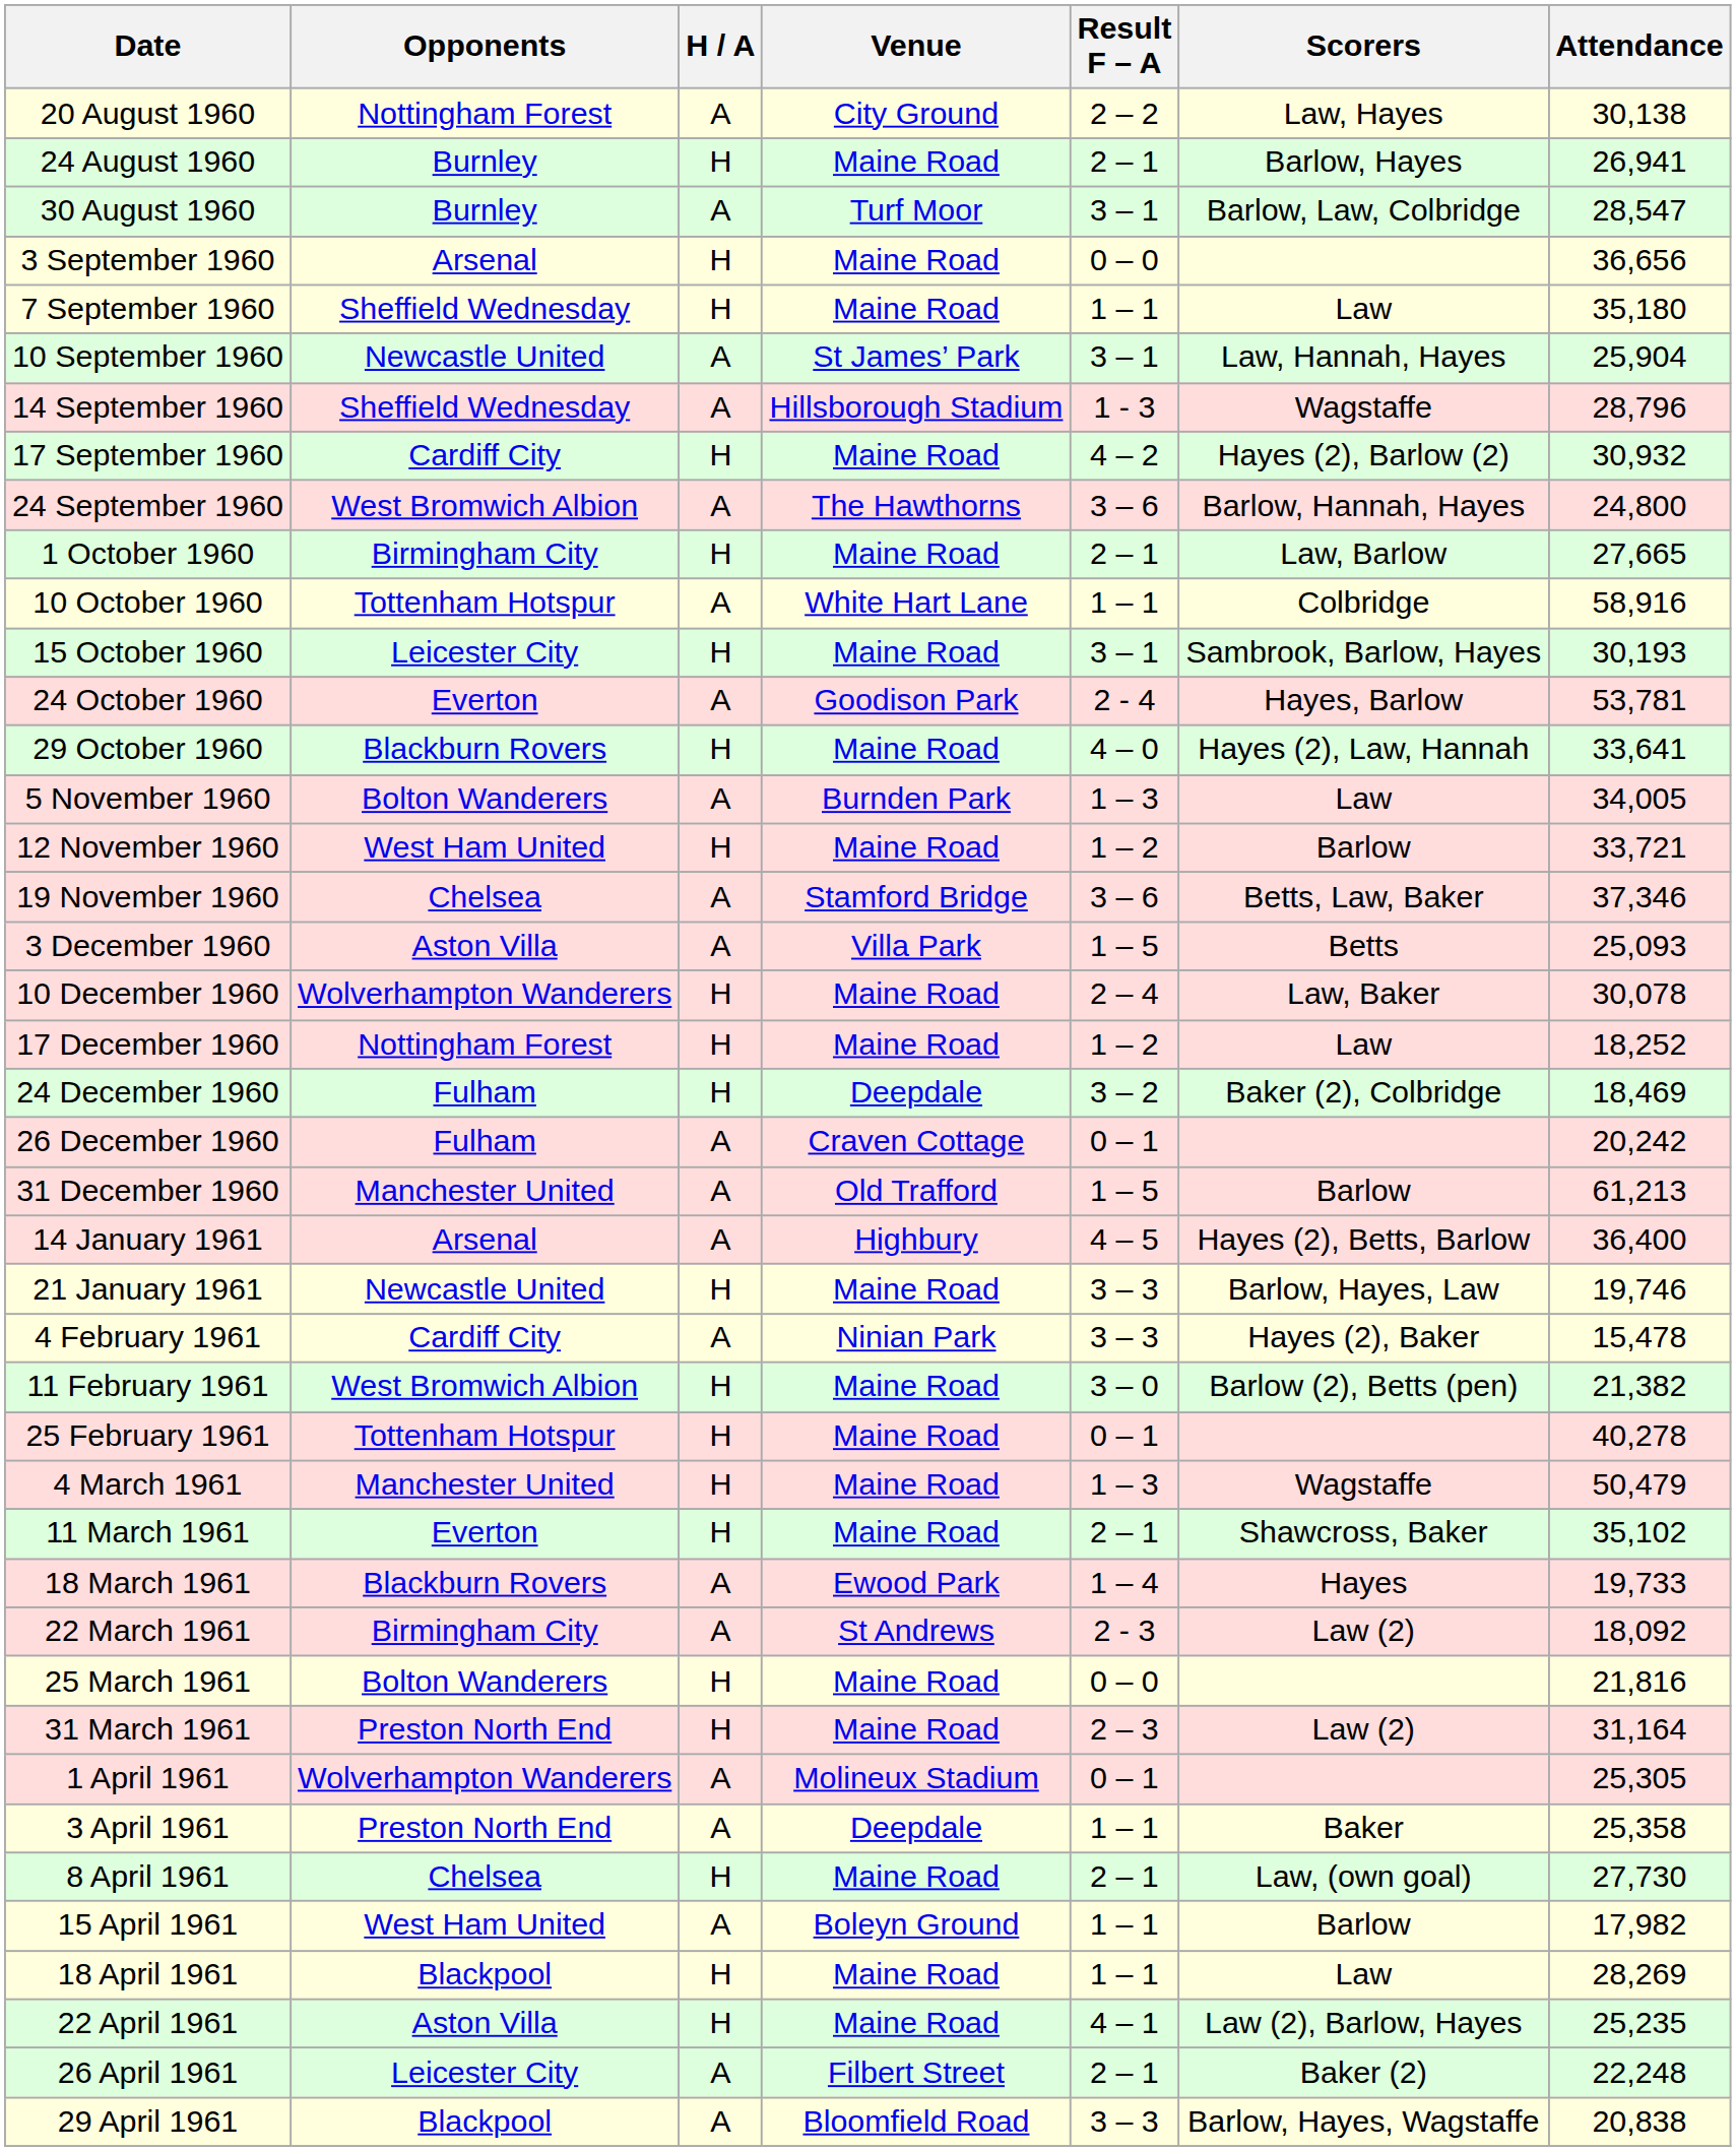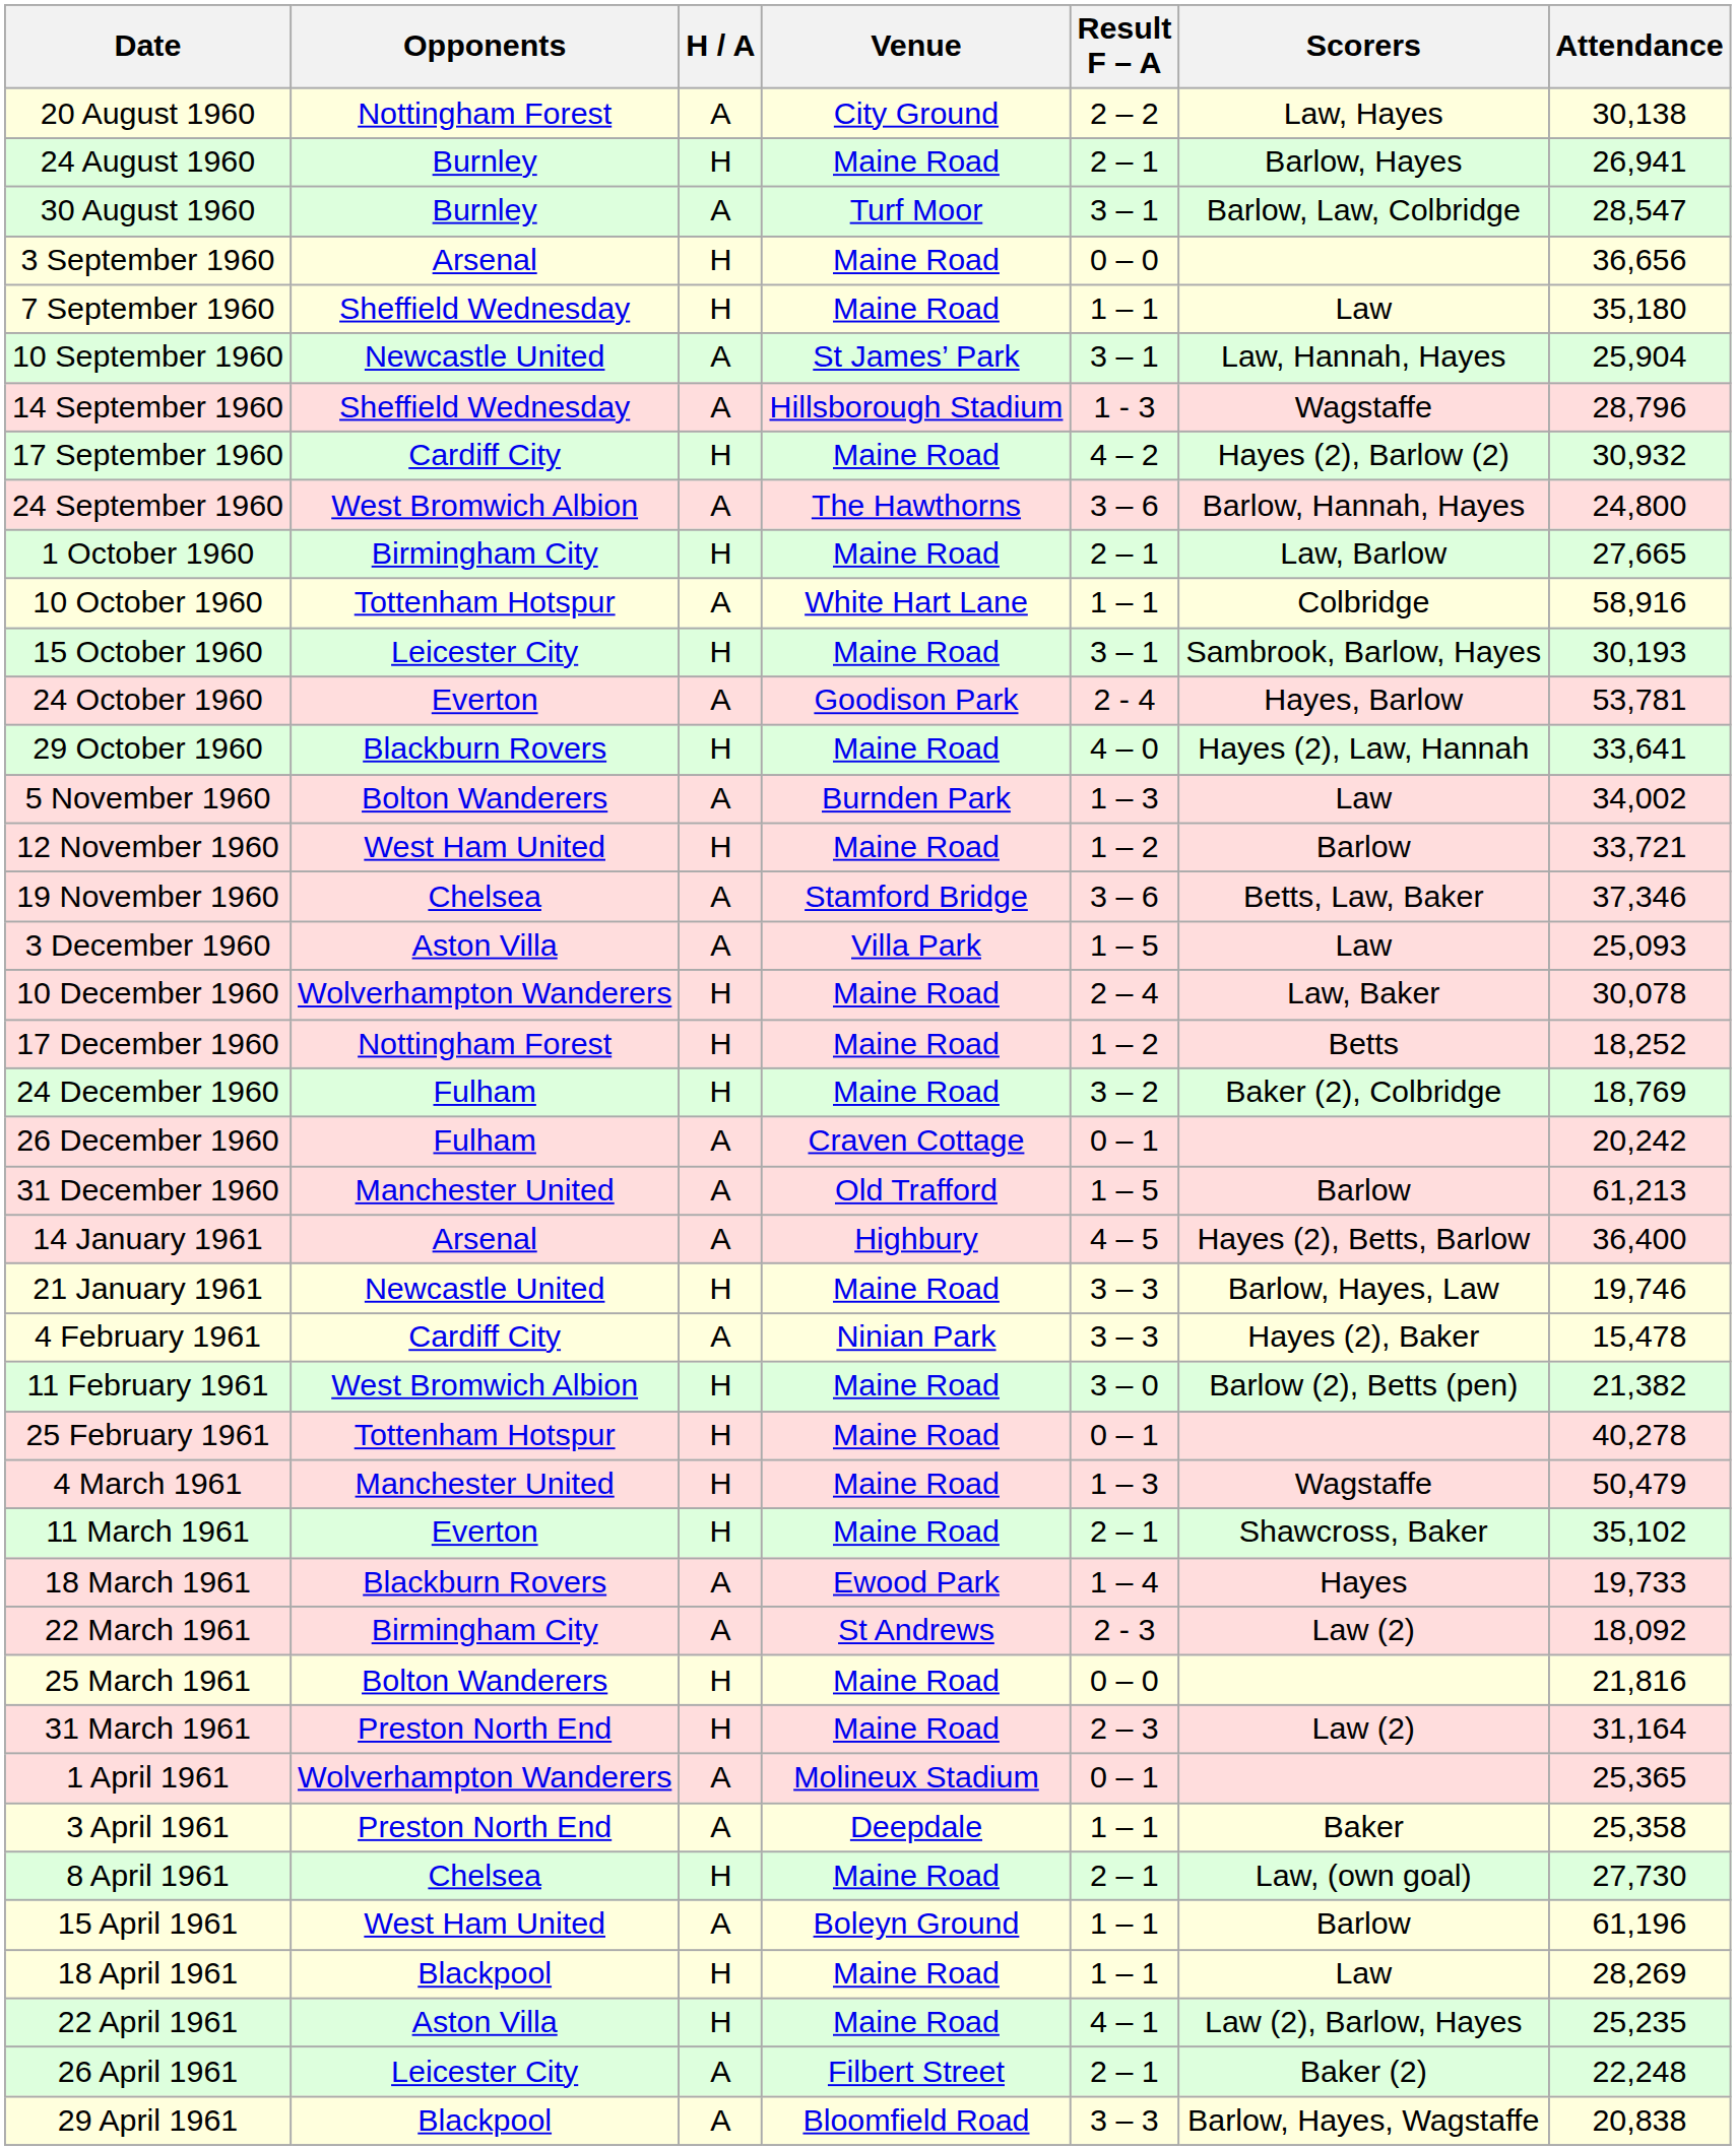5 November 1960 | Attendance: 34,005 -> 34,002
3 December 1960 | Scorers: Betts -> Law
17 December 1960 | Scorers: Law -> Betts
24 December 1960 | Venue: Deepdale -> Maine Road
24 December 1960 | Attendance: 18,469 -> 18,769
1 April 1961 | Attendance: 25,305 -> 25,365
15 April 1961 | Attendance: 17,982 -> 61,196
